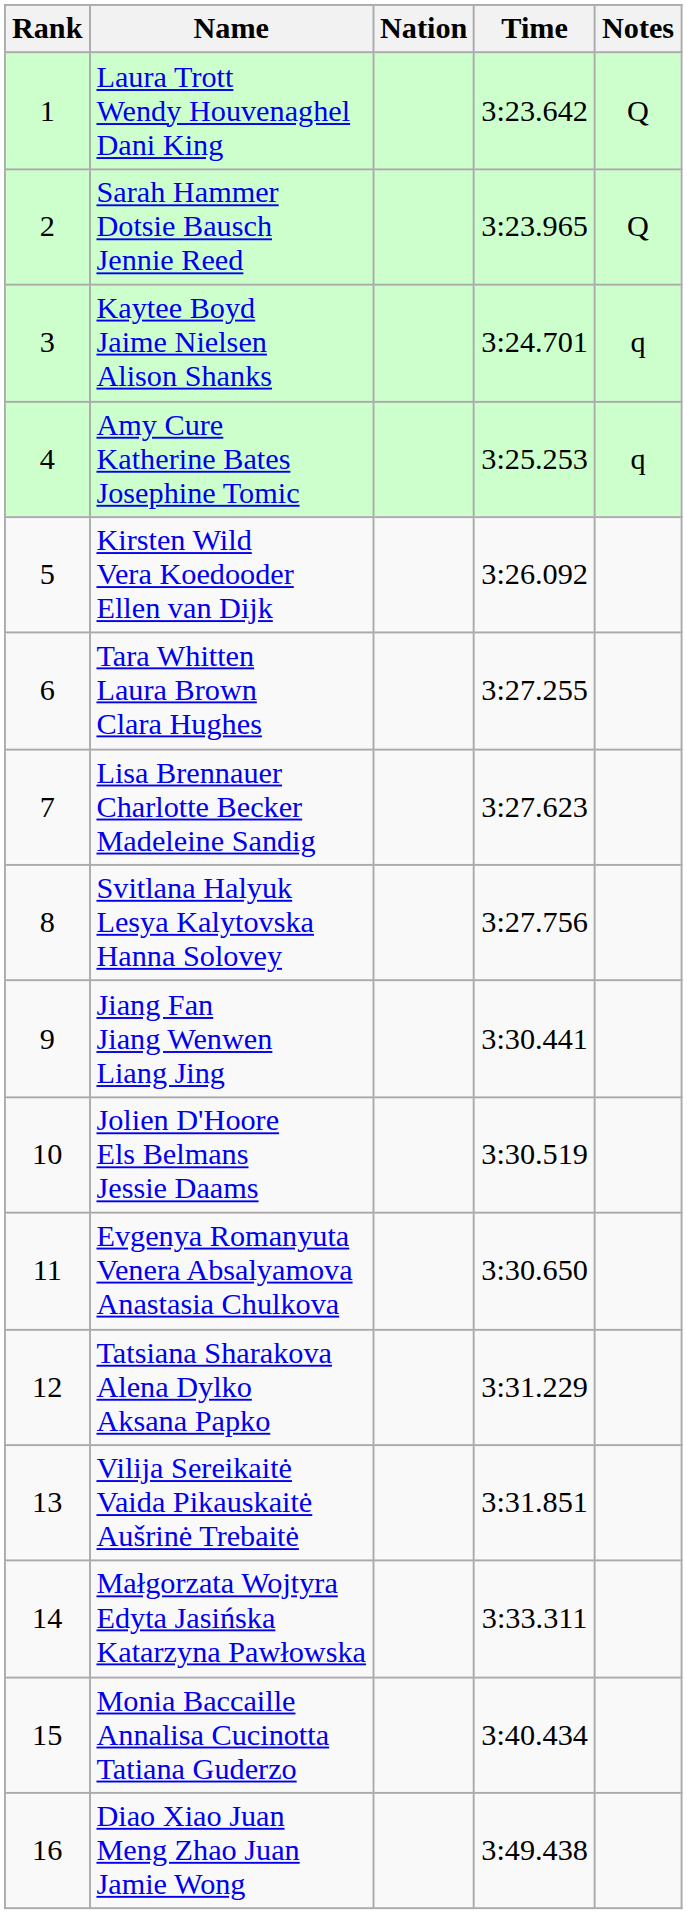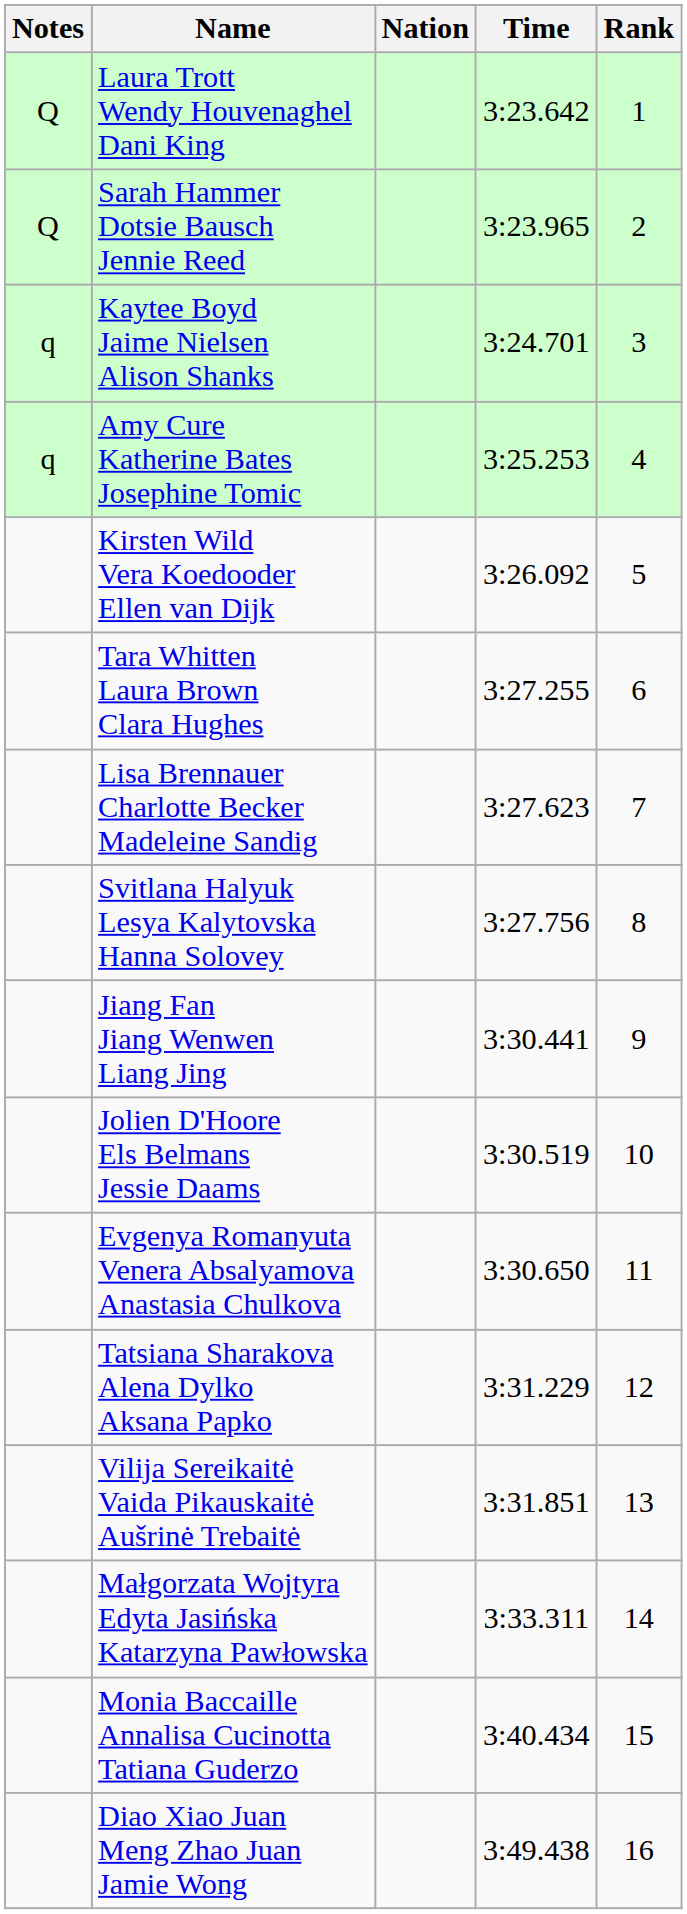columns swapped: Rank <-> Notes
